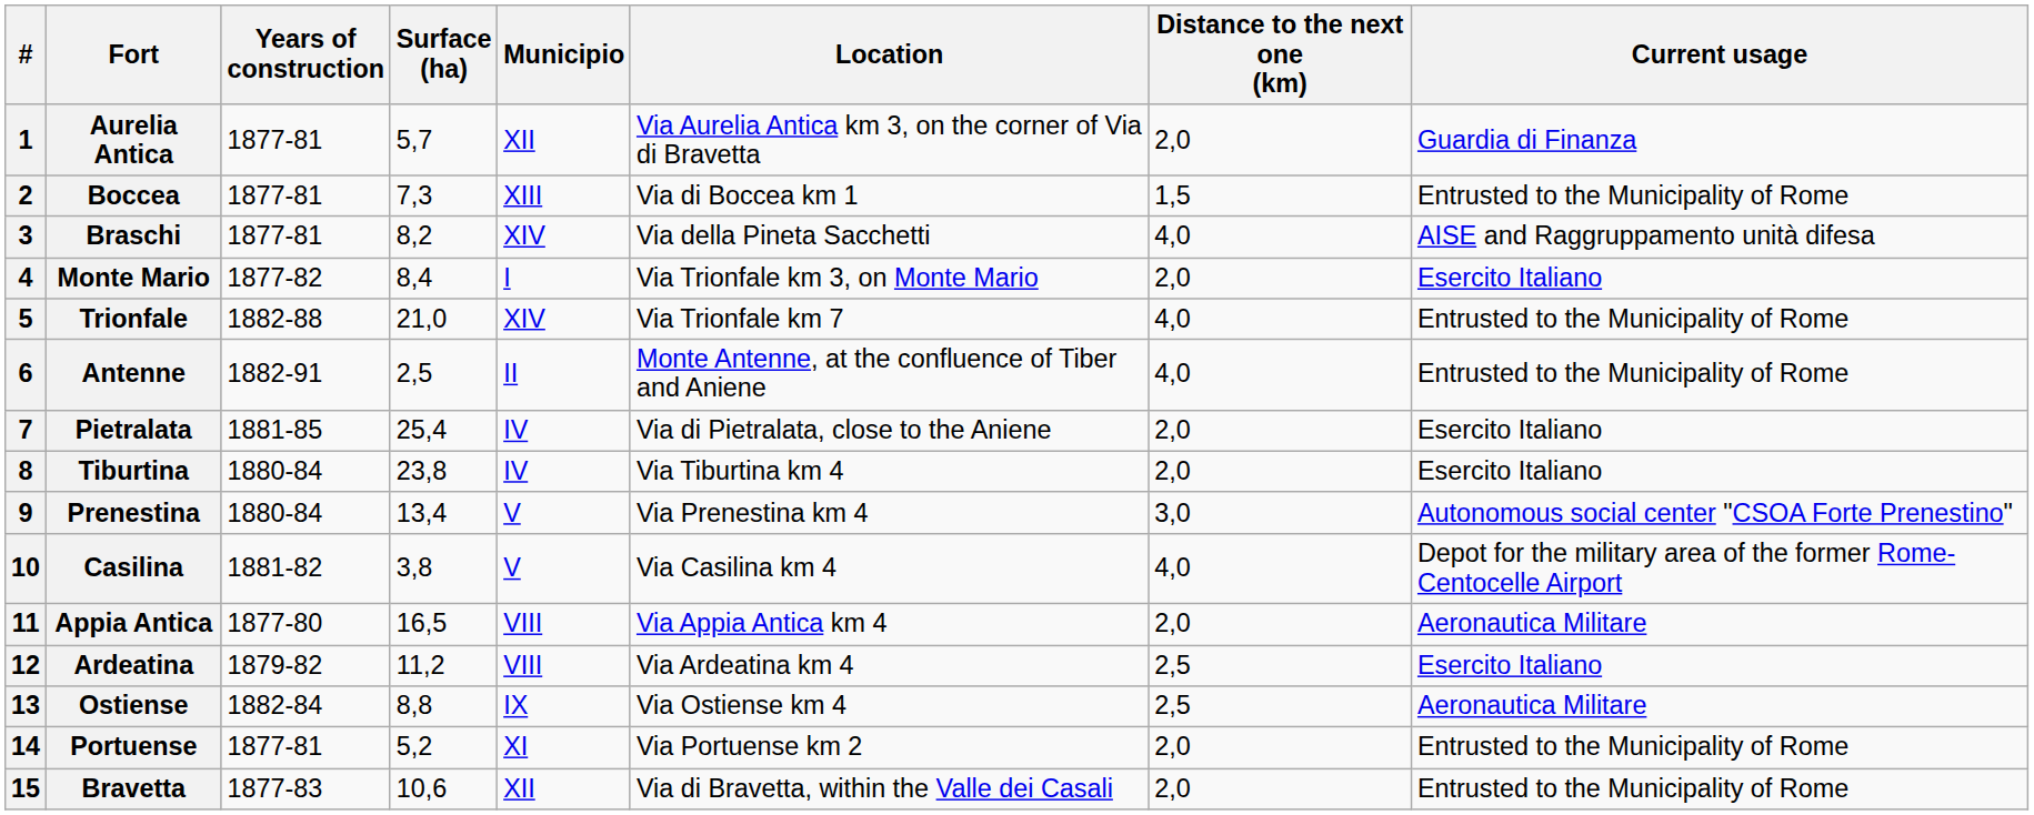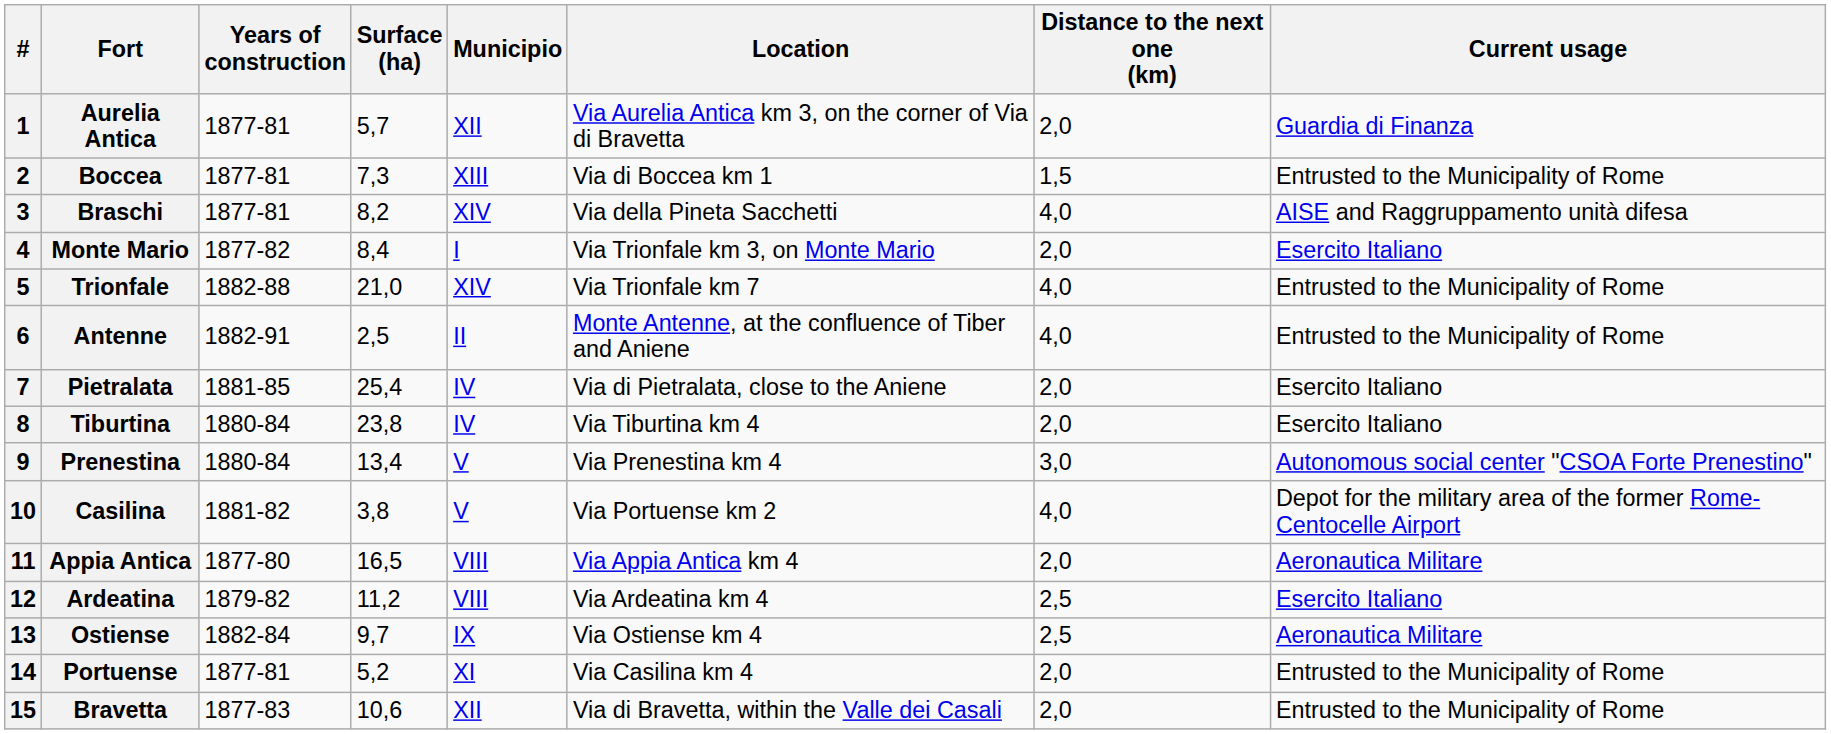Casilina | Location: Via Casilina km 4 -> Via Portuense km 2
Ostiense | Surface (ha): 8,8 -> 9,7
Portuense | Location: Via Portuense km 2 -> Via Casilina km 4
